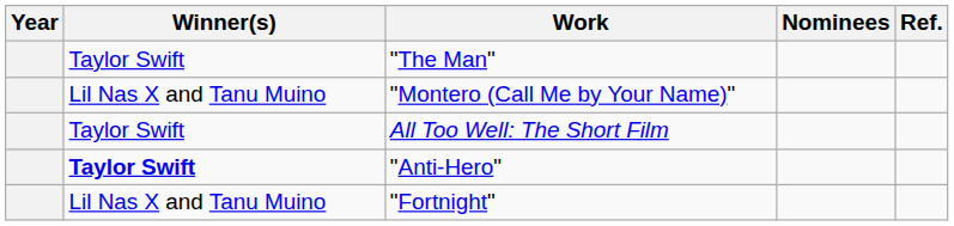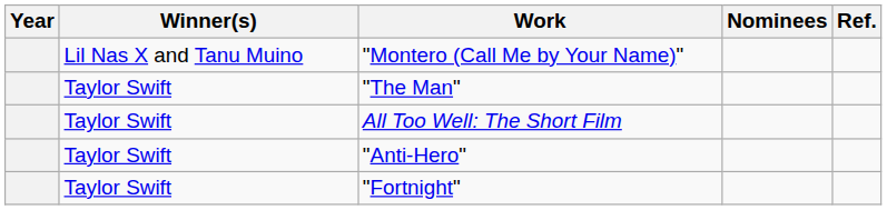rows swapped: "The Man" <-> "Montero (Call Me by Your Name)"
"Anti-Hero" | Winner(s): bold -> normal
"Fortnight" | Winner(s): Lil Nas X and Tanu Muino -> Taylor Swift
